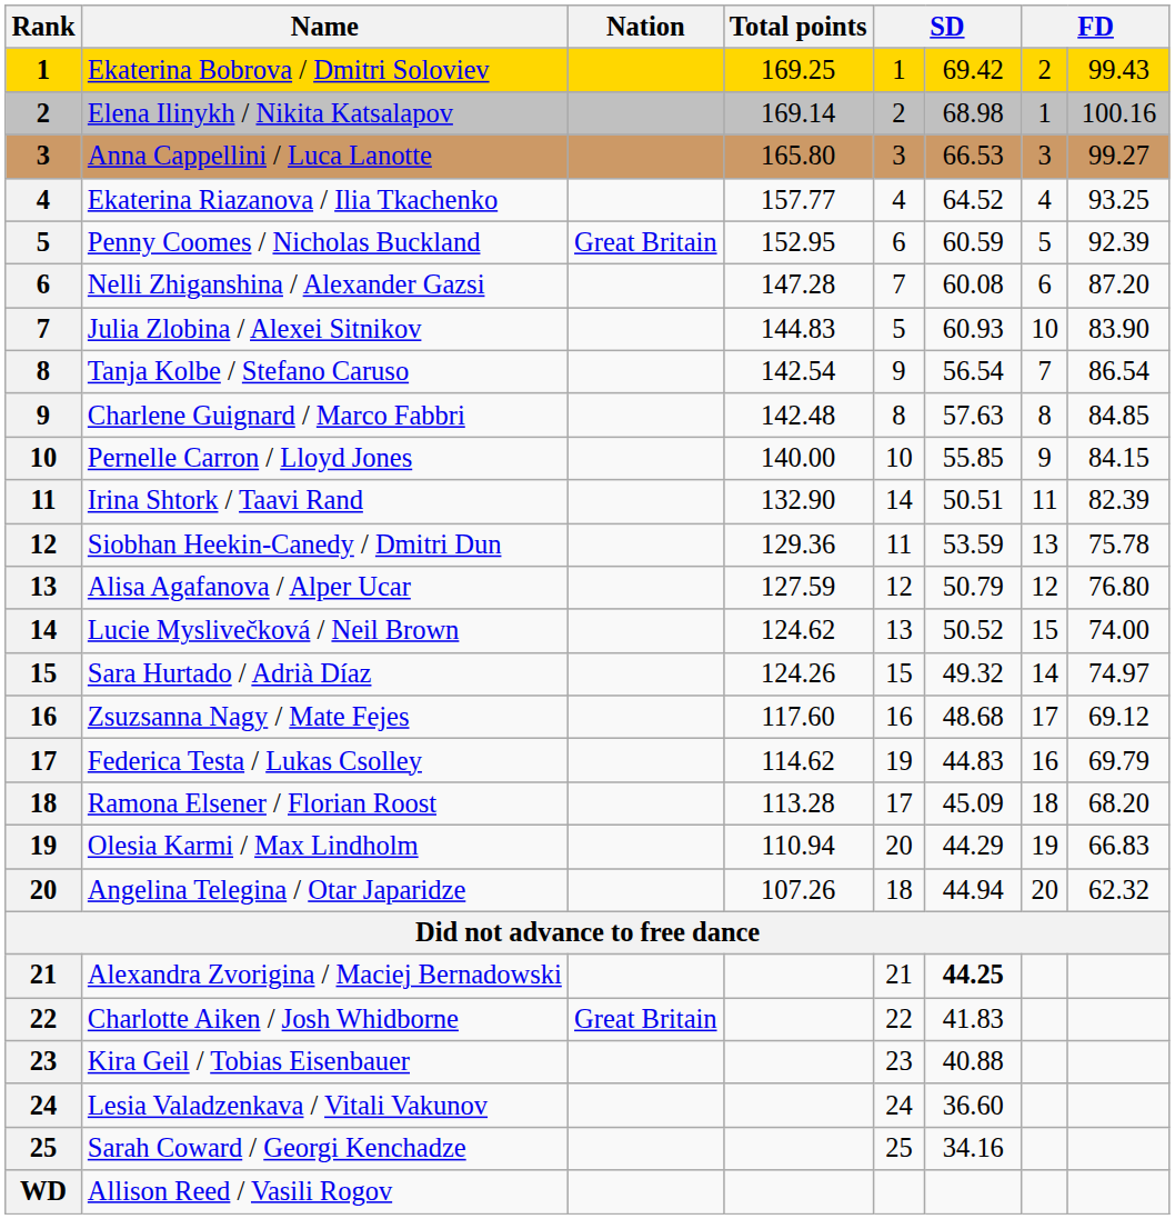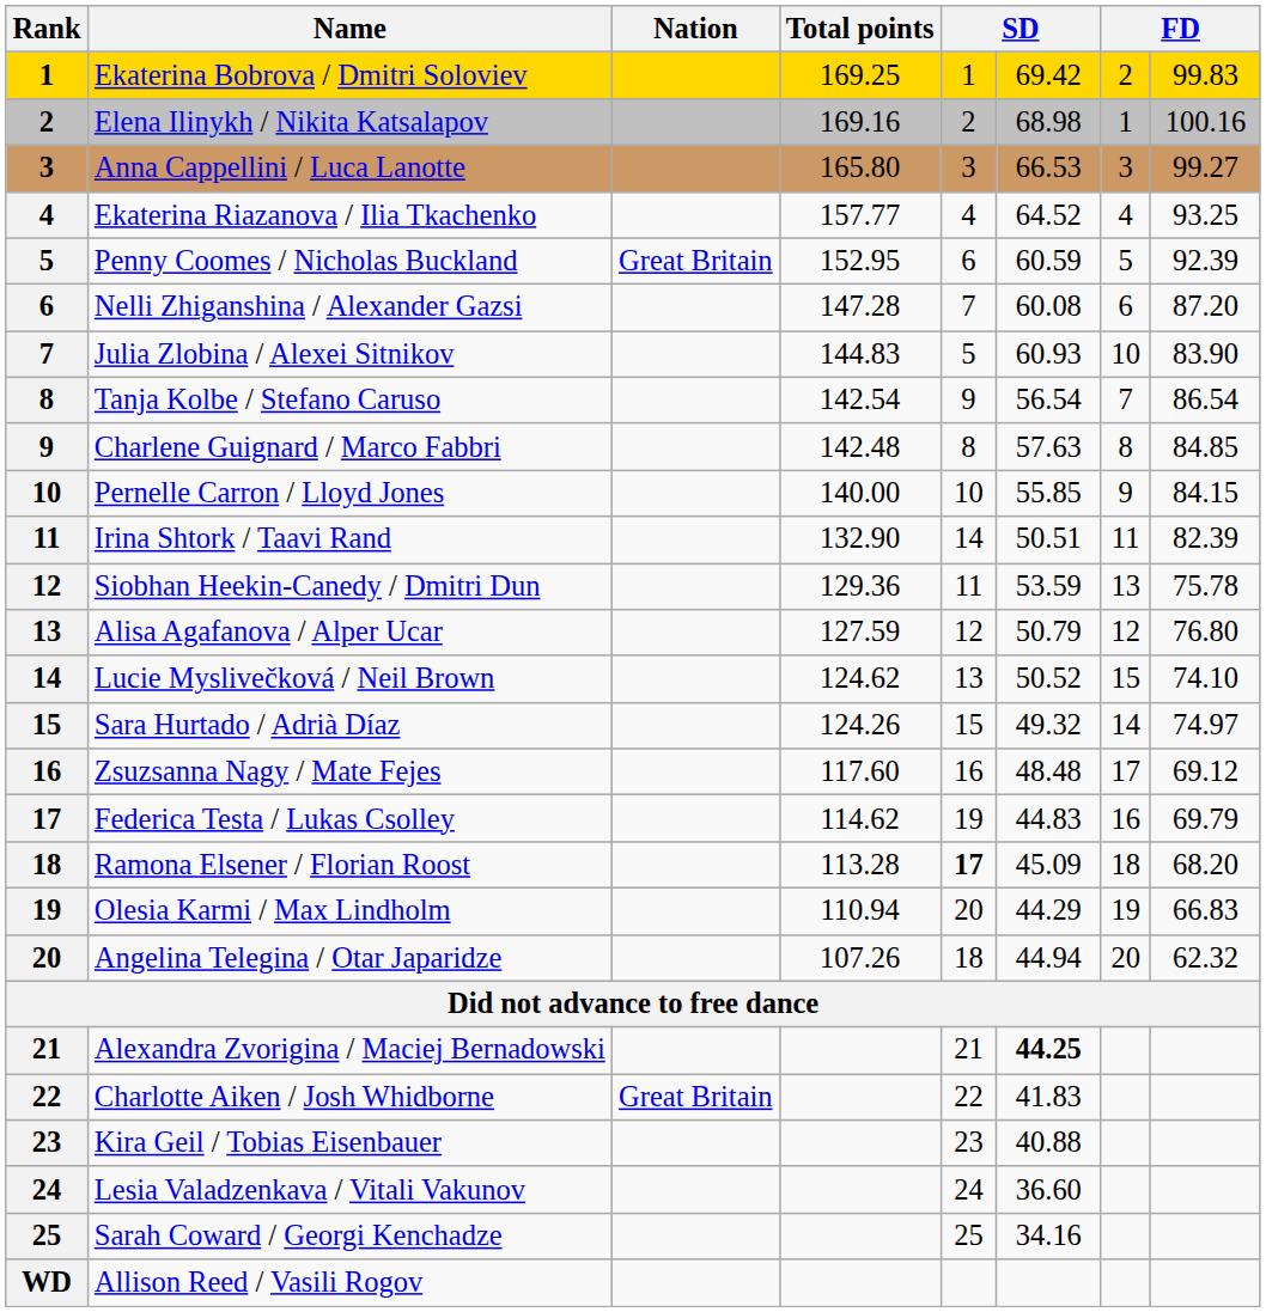Ekaterina Bobrova / Dmitri Soloviev | column 8: 99.43 -> 99.83
Elena Ilinykh / Nikita Katsalapov | Total points: 169.14 -> 169.16
Lucie Myslivečková / Neil Brown | column 8: 74.00 -> 74.10
Zsuzsanna Nagy / Mate Fejes | column 6: 48.68 -> 48.48
Ramona Elsener / Florian Roost | column 5: normal -> bold
